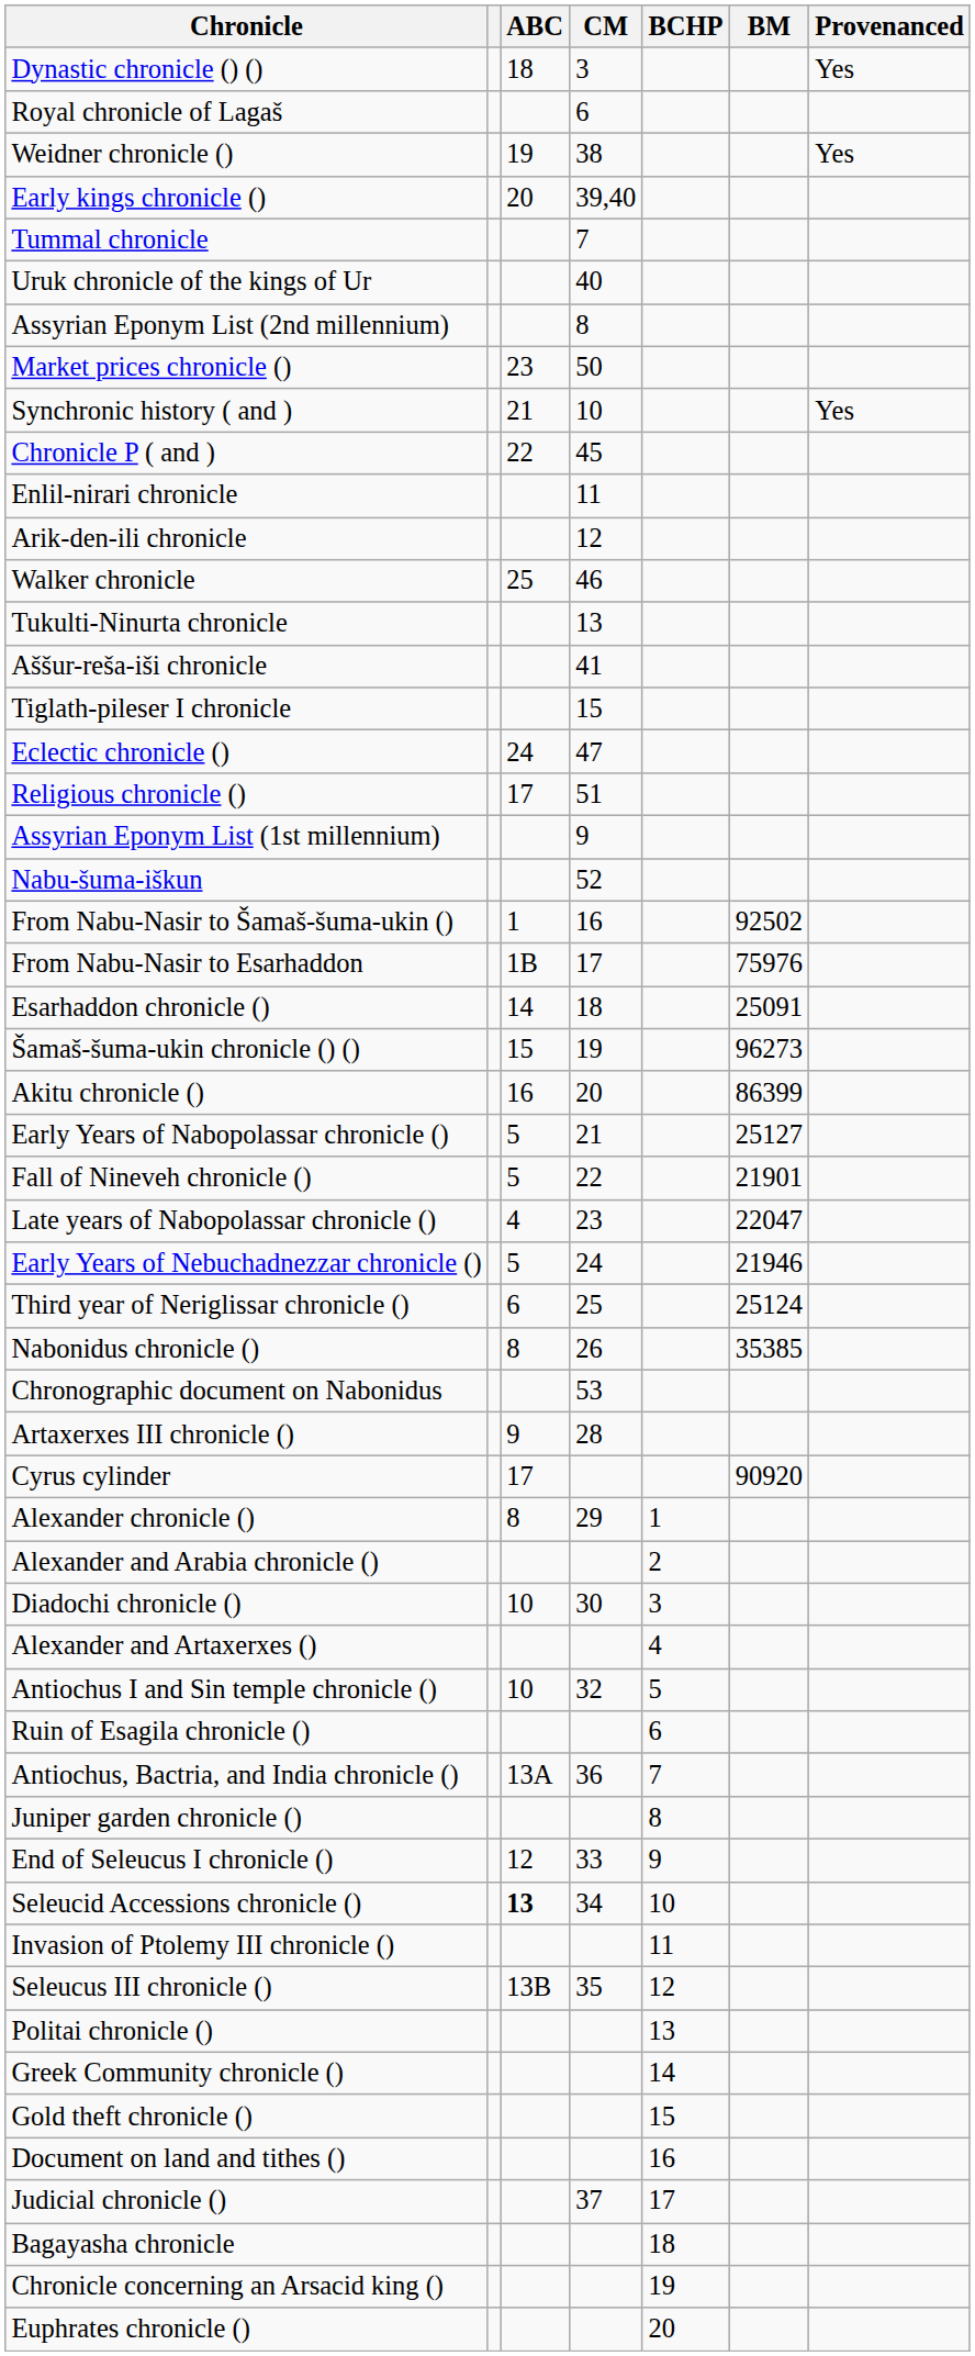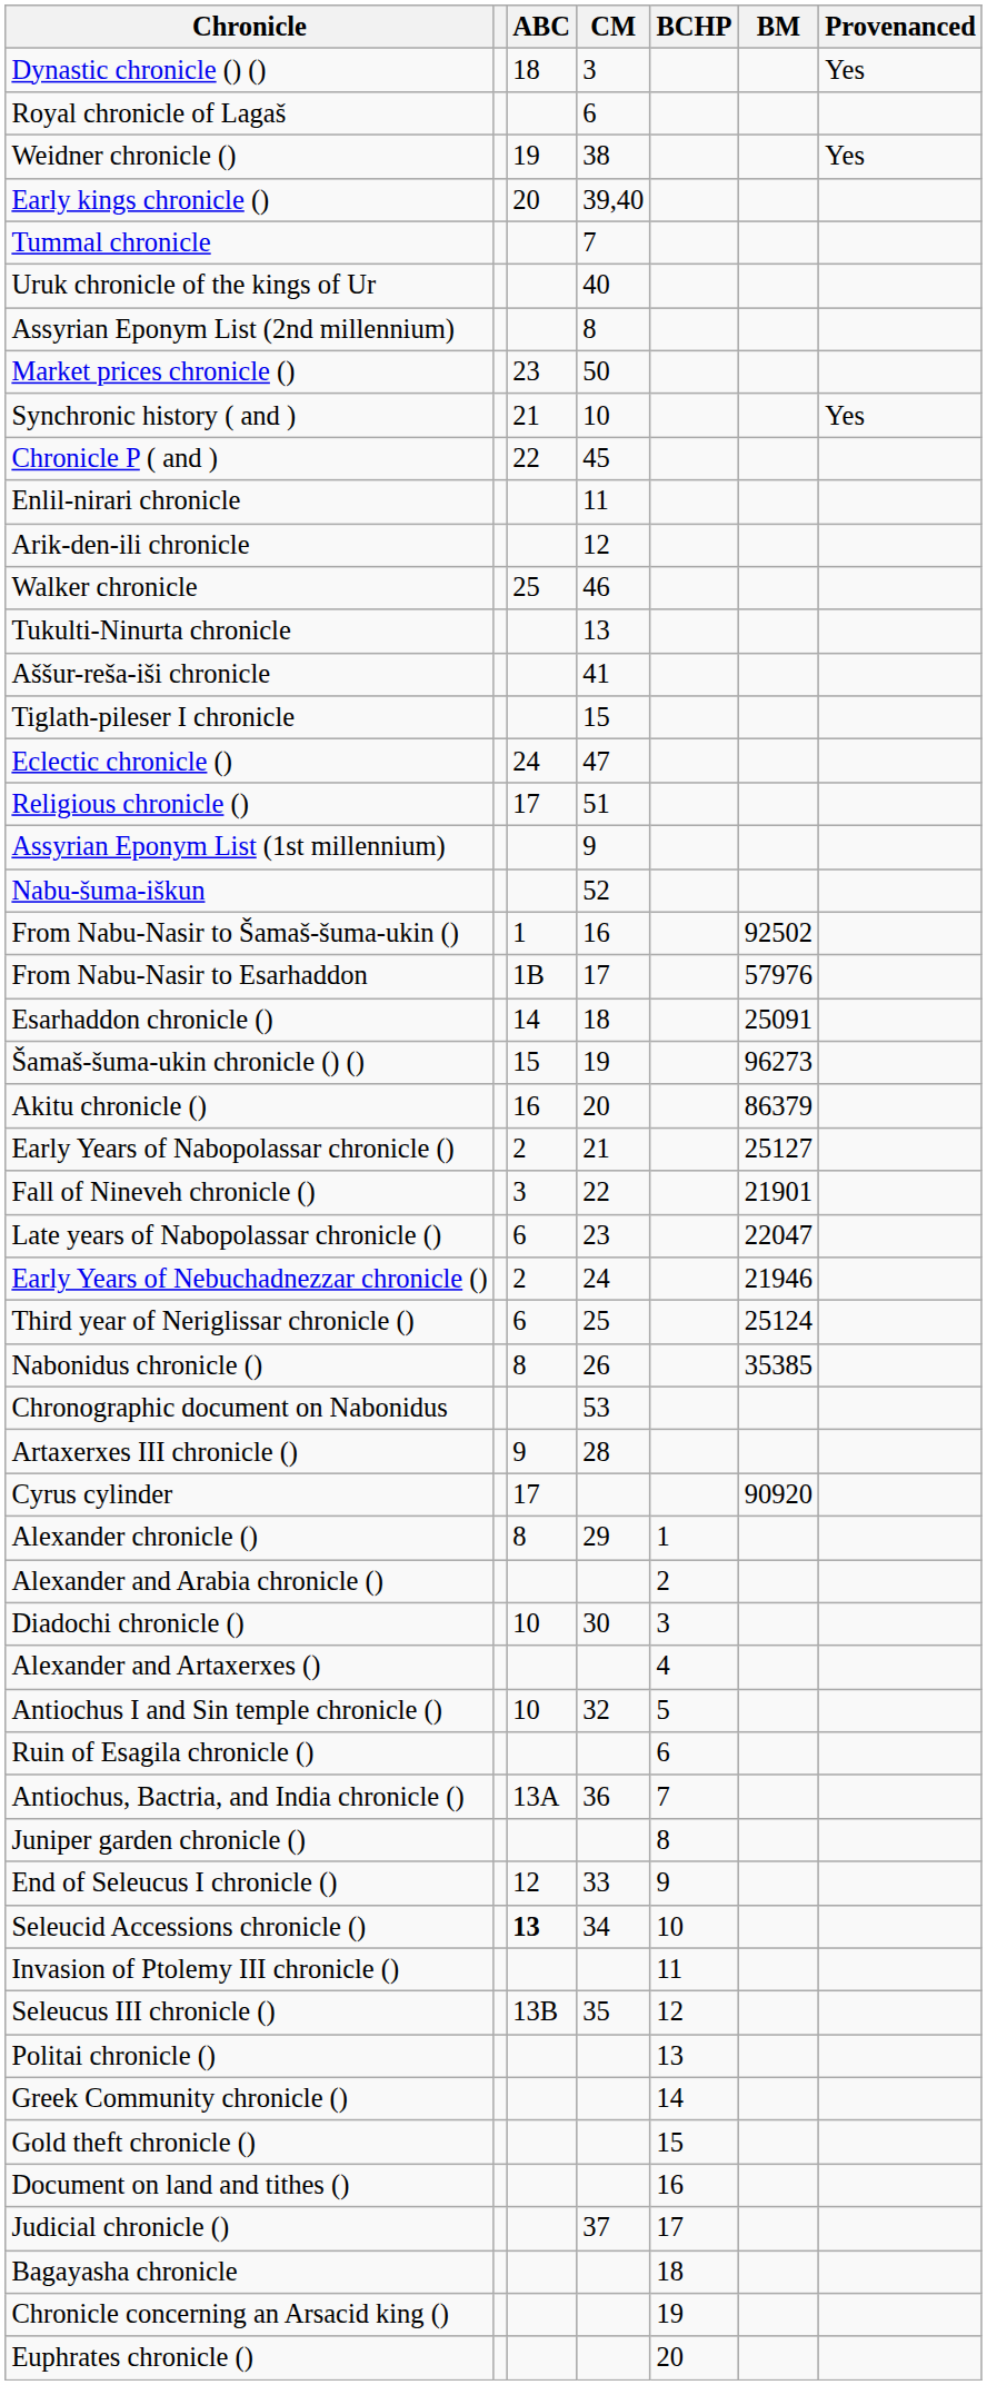From Nabu-Nasir to Esarhaddon | BM: 75976 -> 57976
Akitu chronicle () | BM: 86399 -> 86379
Early Years of Nabopolassar chronicle () | ABC: 5 -> 2
Fall of Nineveh chronicle () | ABC: 5 -> 3
Late years of Nabopolassar chronicle () | ABC: 4 -> 6
Early Years of Nebuchadnezzar chronicle () | ABC: 5 -> 2
